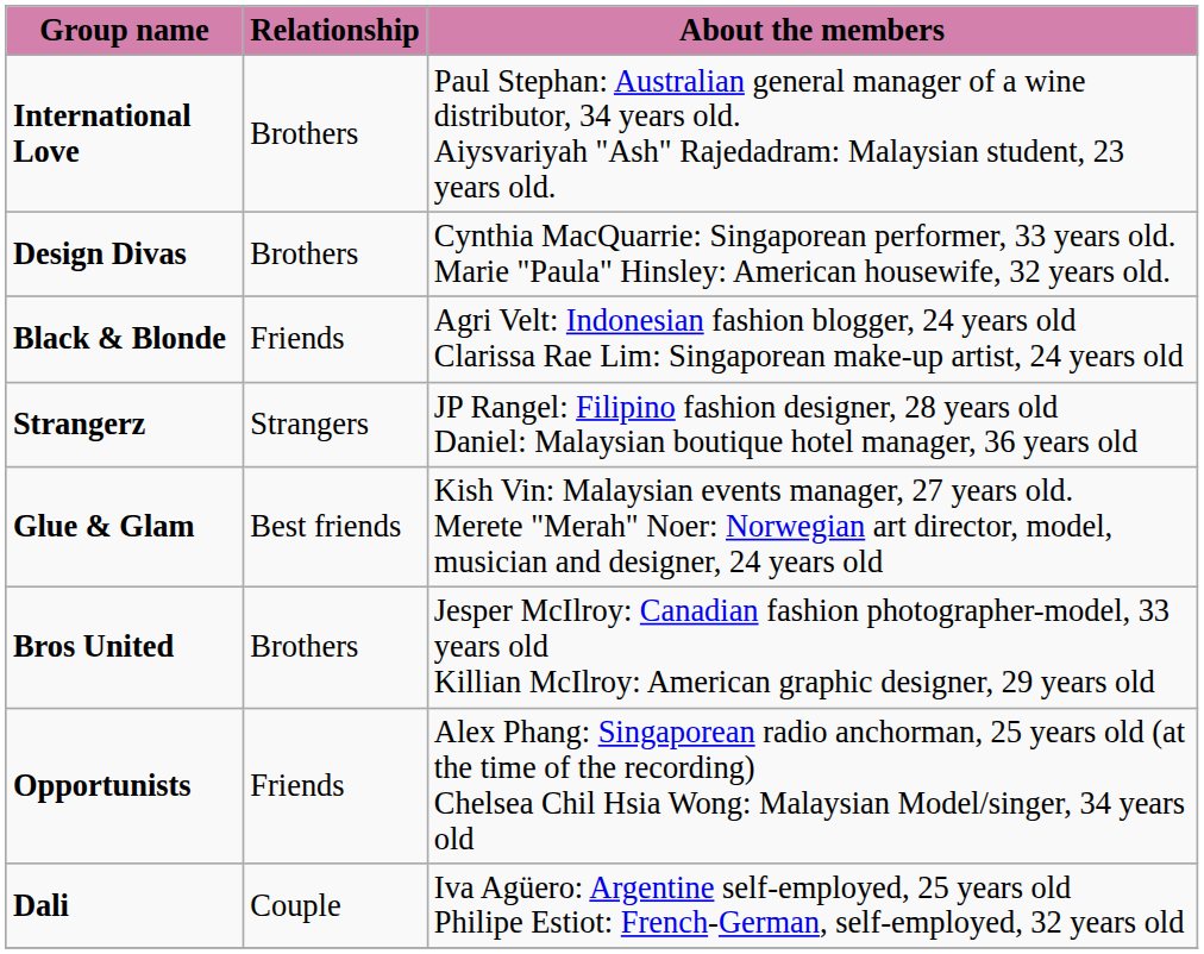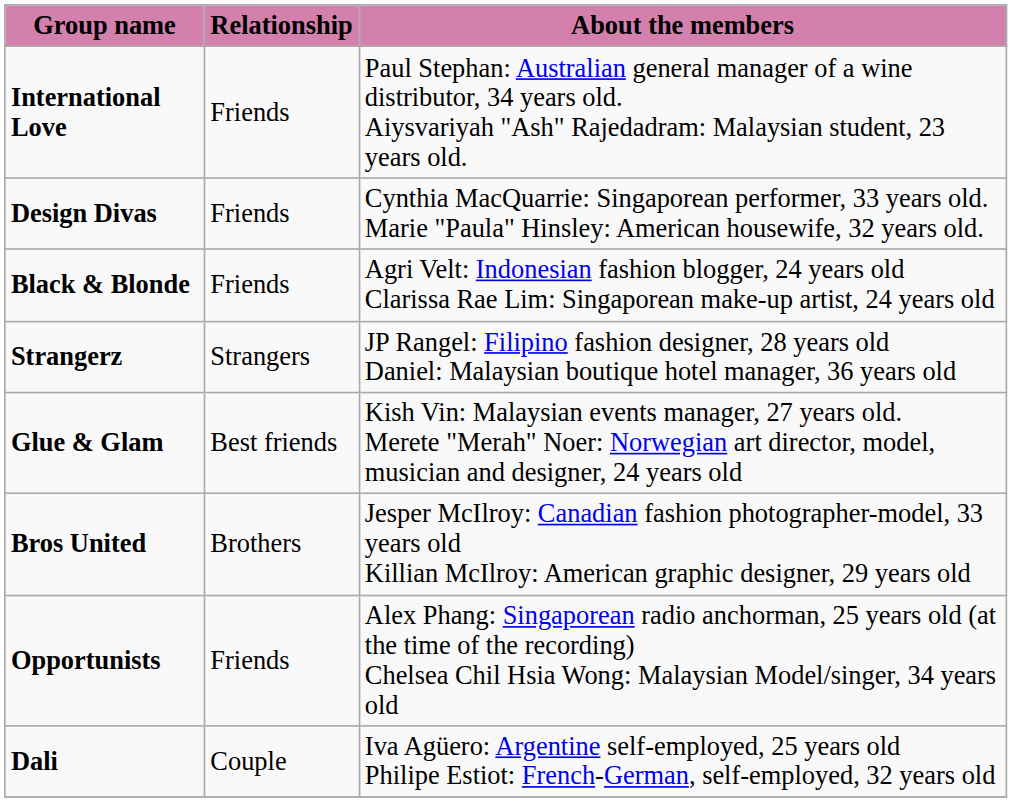International Love | Relationship: Brothers -> Friends
Design Divas | Relationship: Brothers -> Friends
